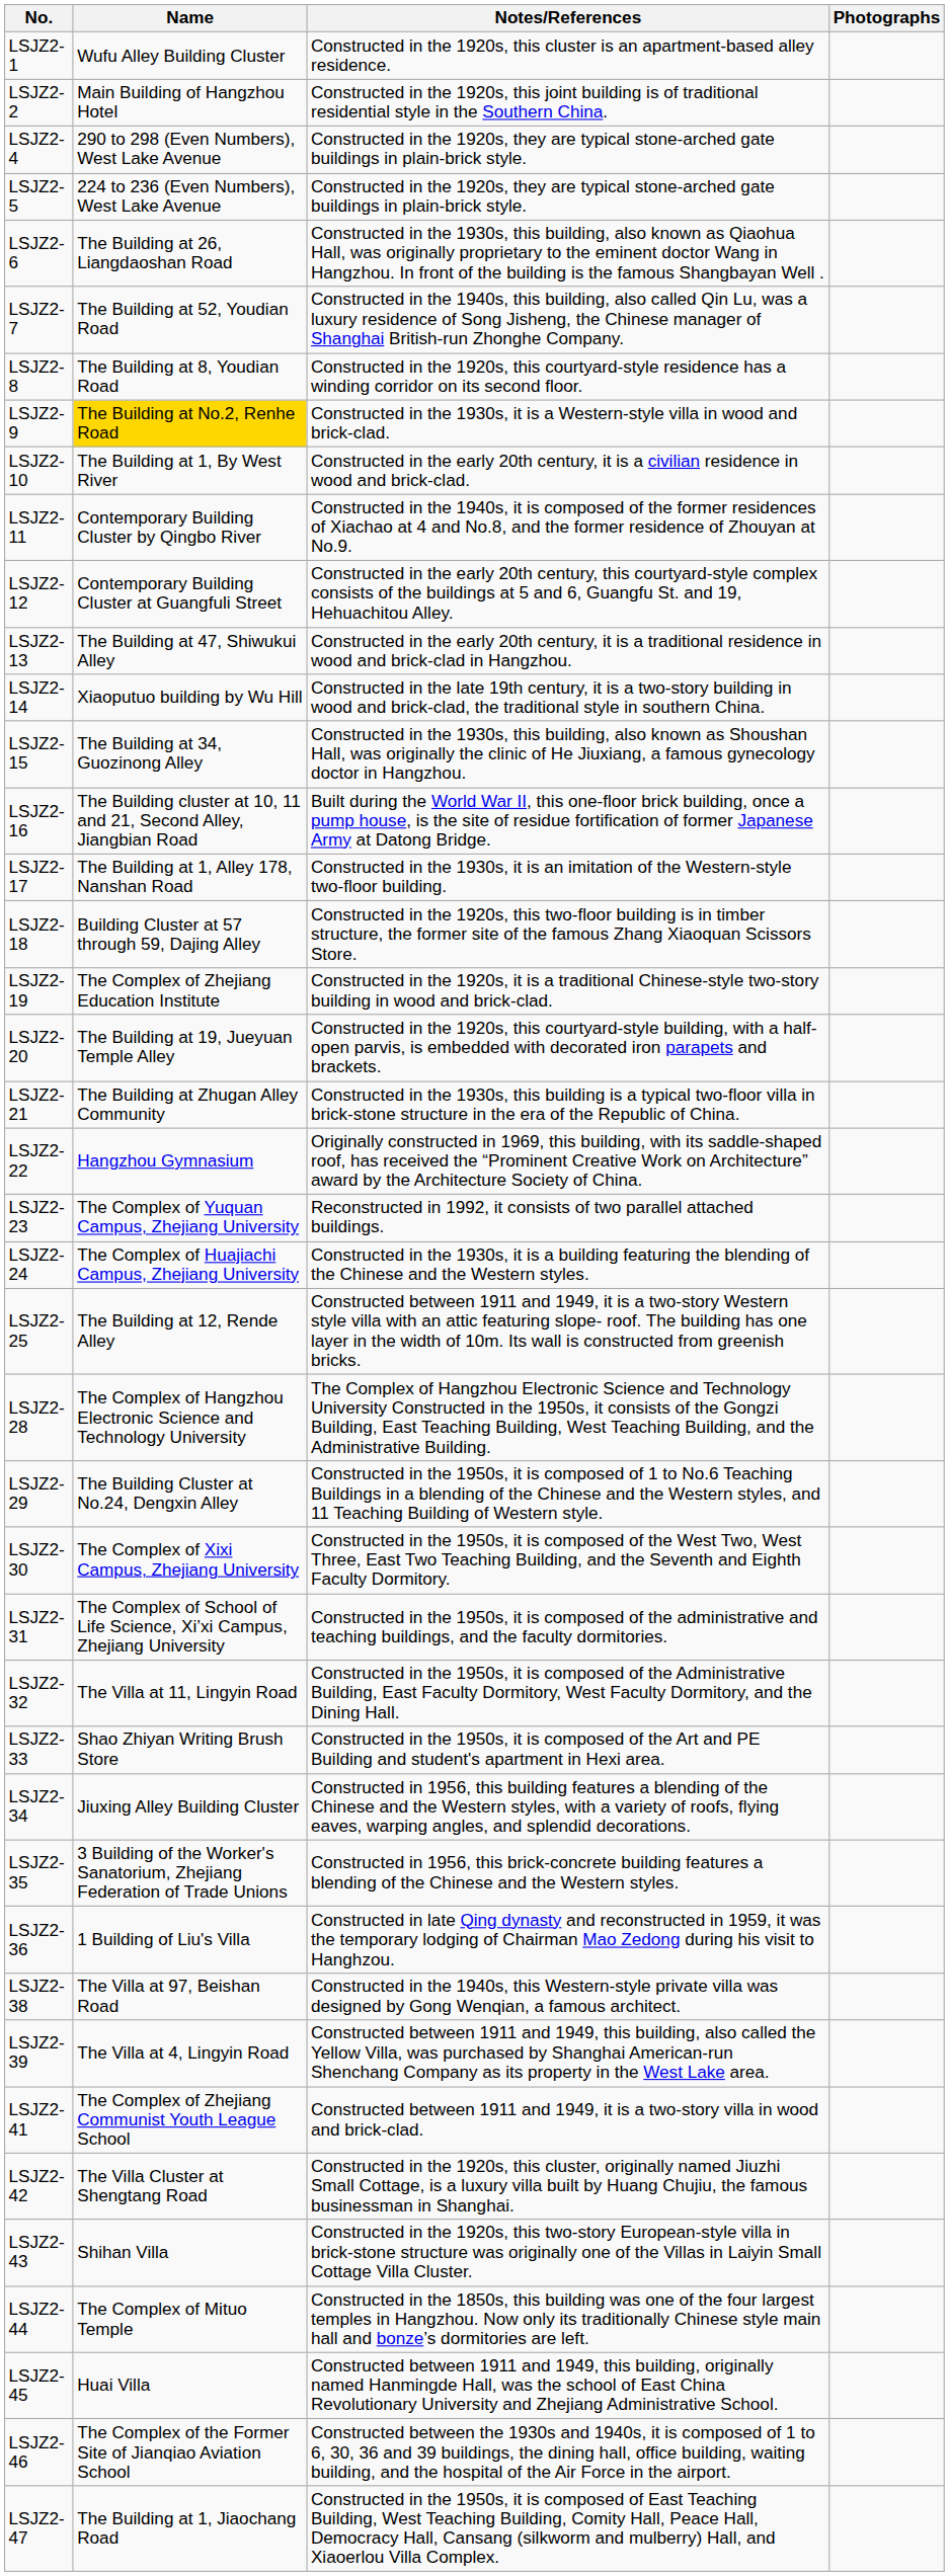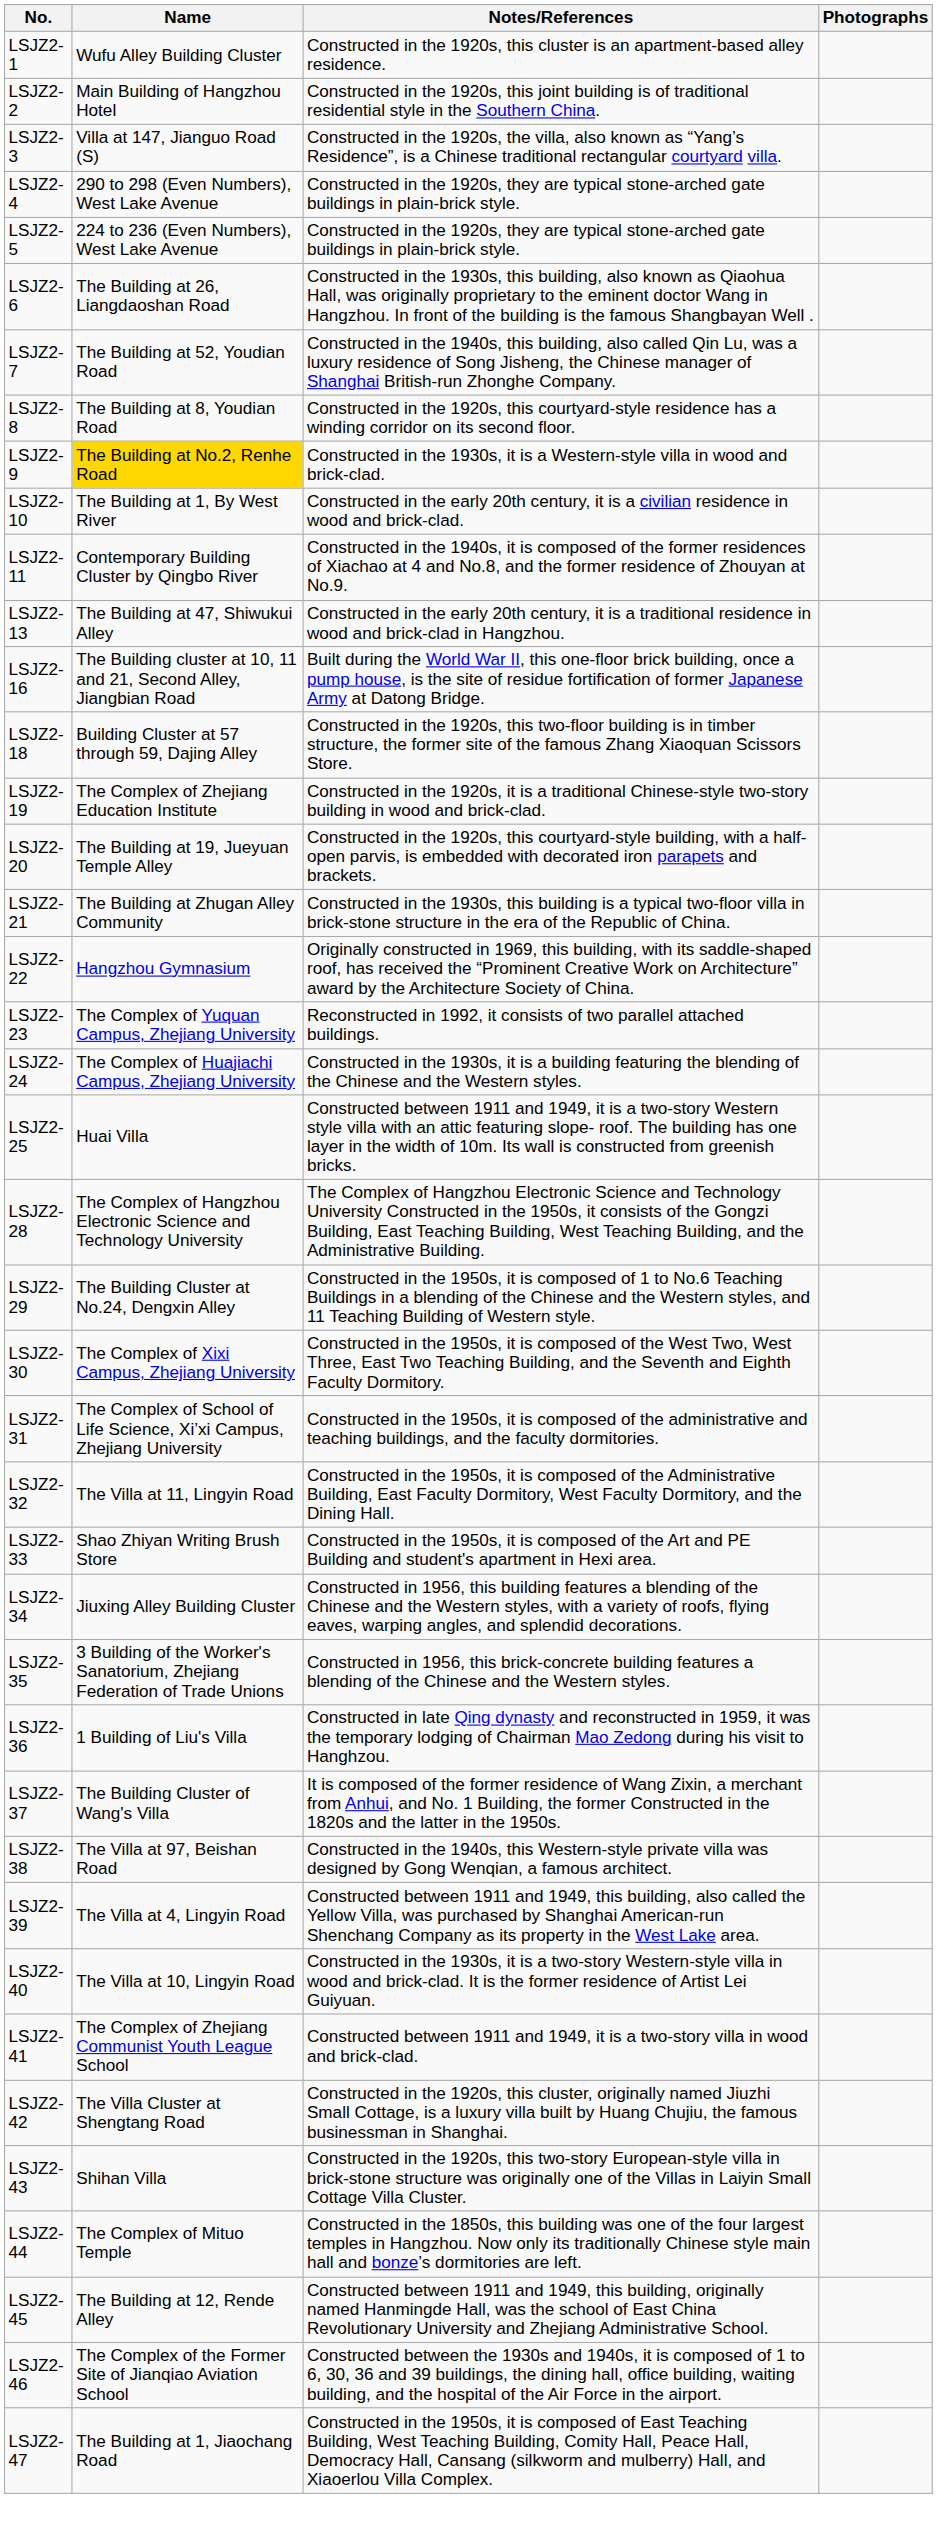+ row: LSJZ2-3 | Villa at 147, Jianguo Road (S) | Constructed in the 1920s, the villa, also known as “Yang’s Residence”, is a Chinese traditional rectangular courtyard villa.
- row: LSJZ2-12 | Contemporary Building Cluster at Guangfuli Street | Constructed in the early 20th century, this courtyard-style complex consists of the buildings at 5 and 6, Guangfu St. and 19, Hehuachitou Alley.
- row: LSJZ2-14 | Xiaoputuo building by Wu Hill | Constructed in the late 19th century, it is a two-story building in wood and brick-clad, the traditional style in southern China.
- row: LSJZ2-15 | The Building at 34, Guozinong Alley | Constructed in the 1930s, this building, also known as Shoushan Hall, was originally the clinic of He Jiuxiang, a famous gynecology doctor in Hangzhou.
- row: LSJZ2-17 | The Building at 1, Alley 178, Nanshan Road | Constructed in the 1930s, it is an imitation of the Western-style two-floor building.
LSJZ2-25 | Name: The Building at 12, Rende Alley -> Huai Villa
+ row: LSJZ2-37 | The Building Cluster of Wang's Villa | It is composed of the former residence of Wang Zixin, a merchant from Anhui, and No. 1 Building, the former Constructed in the 1820s and the latter in the 1950s.
+ row: LSJZ2-40 | The Villa at 10, Lingyin Road | Constructed in the 1930s, it is a two-story Western-style villa in wood and brick-clad. It is the former residence of Artist Lei Guiyuan.
LSJZ2-45 | Name: Huai Villa -> The Building at 12, Rende Alley
